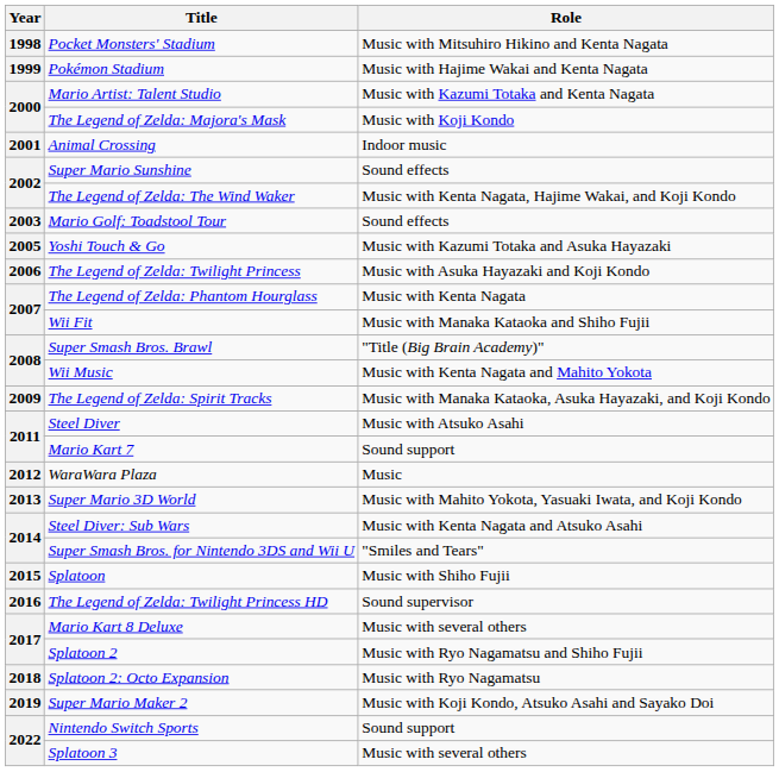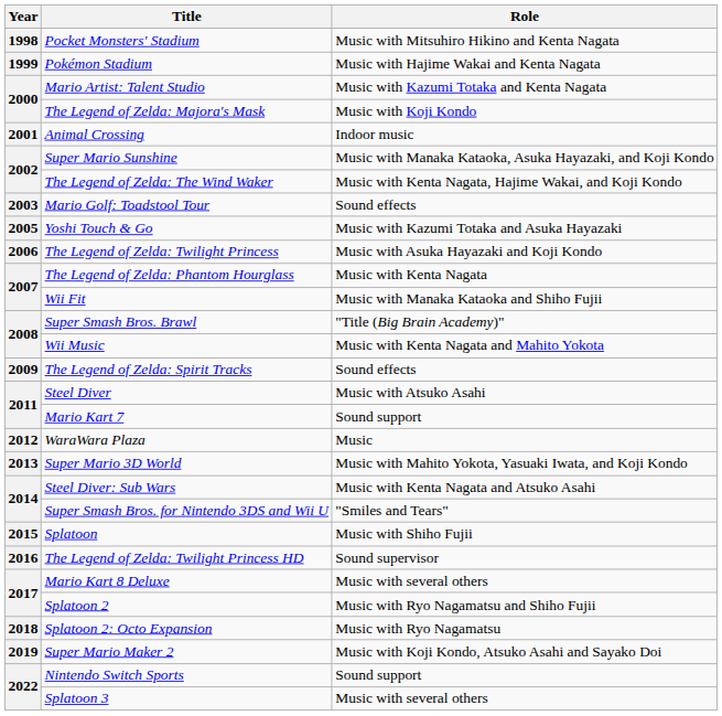Super Mario Sunshine | Role: Sound effects -> Music with Manaka Kataoka, Asuka Hayazaki, and Koji Kondo
The Legend of Zelda: Spirit Tracks | Role: Music with Manaka Kataoka, Asuka Hayazaki, and Koji Kondo -> Sound effects
